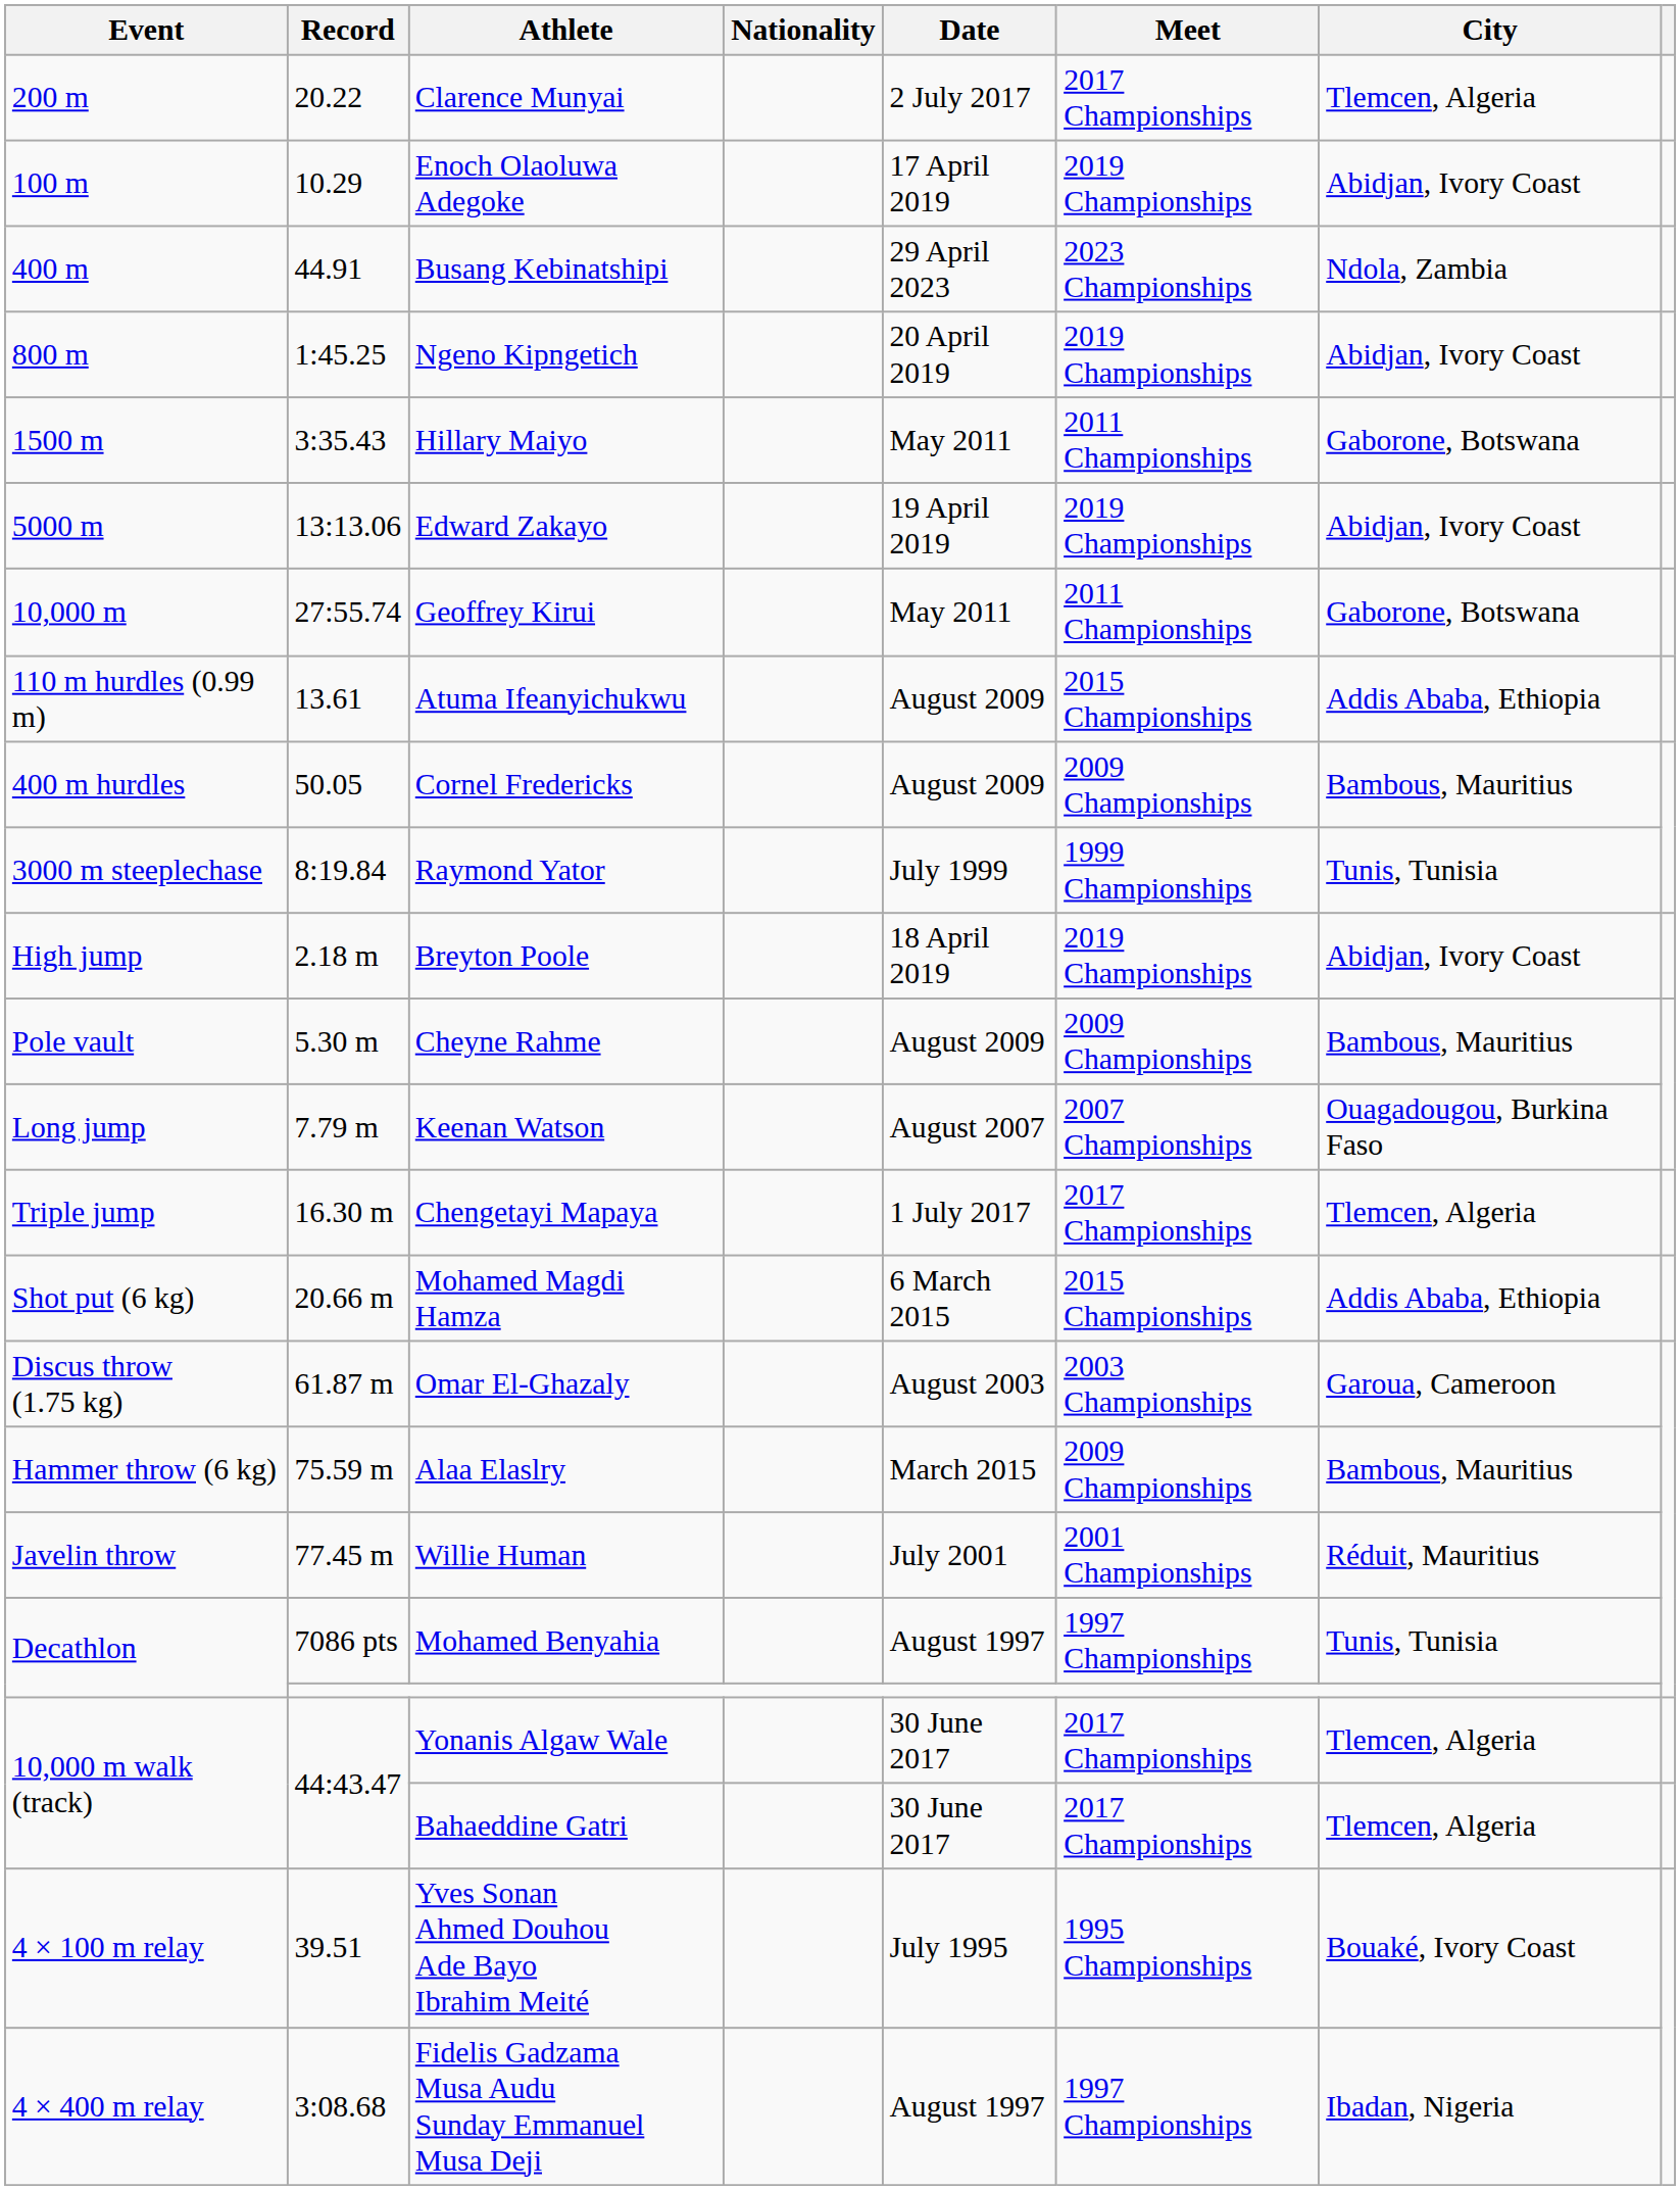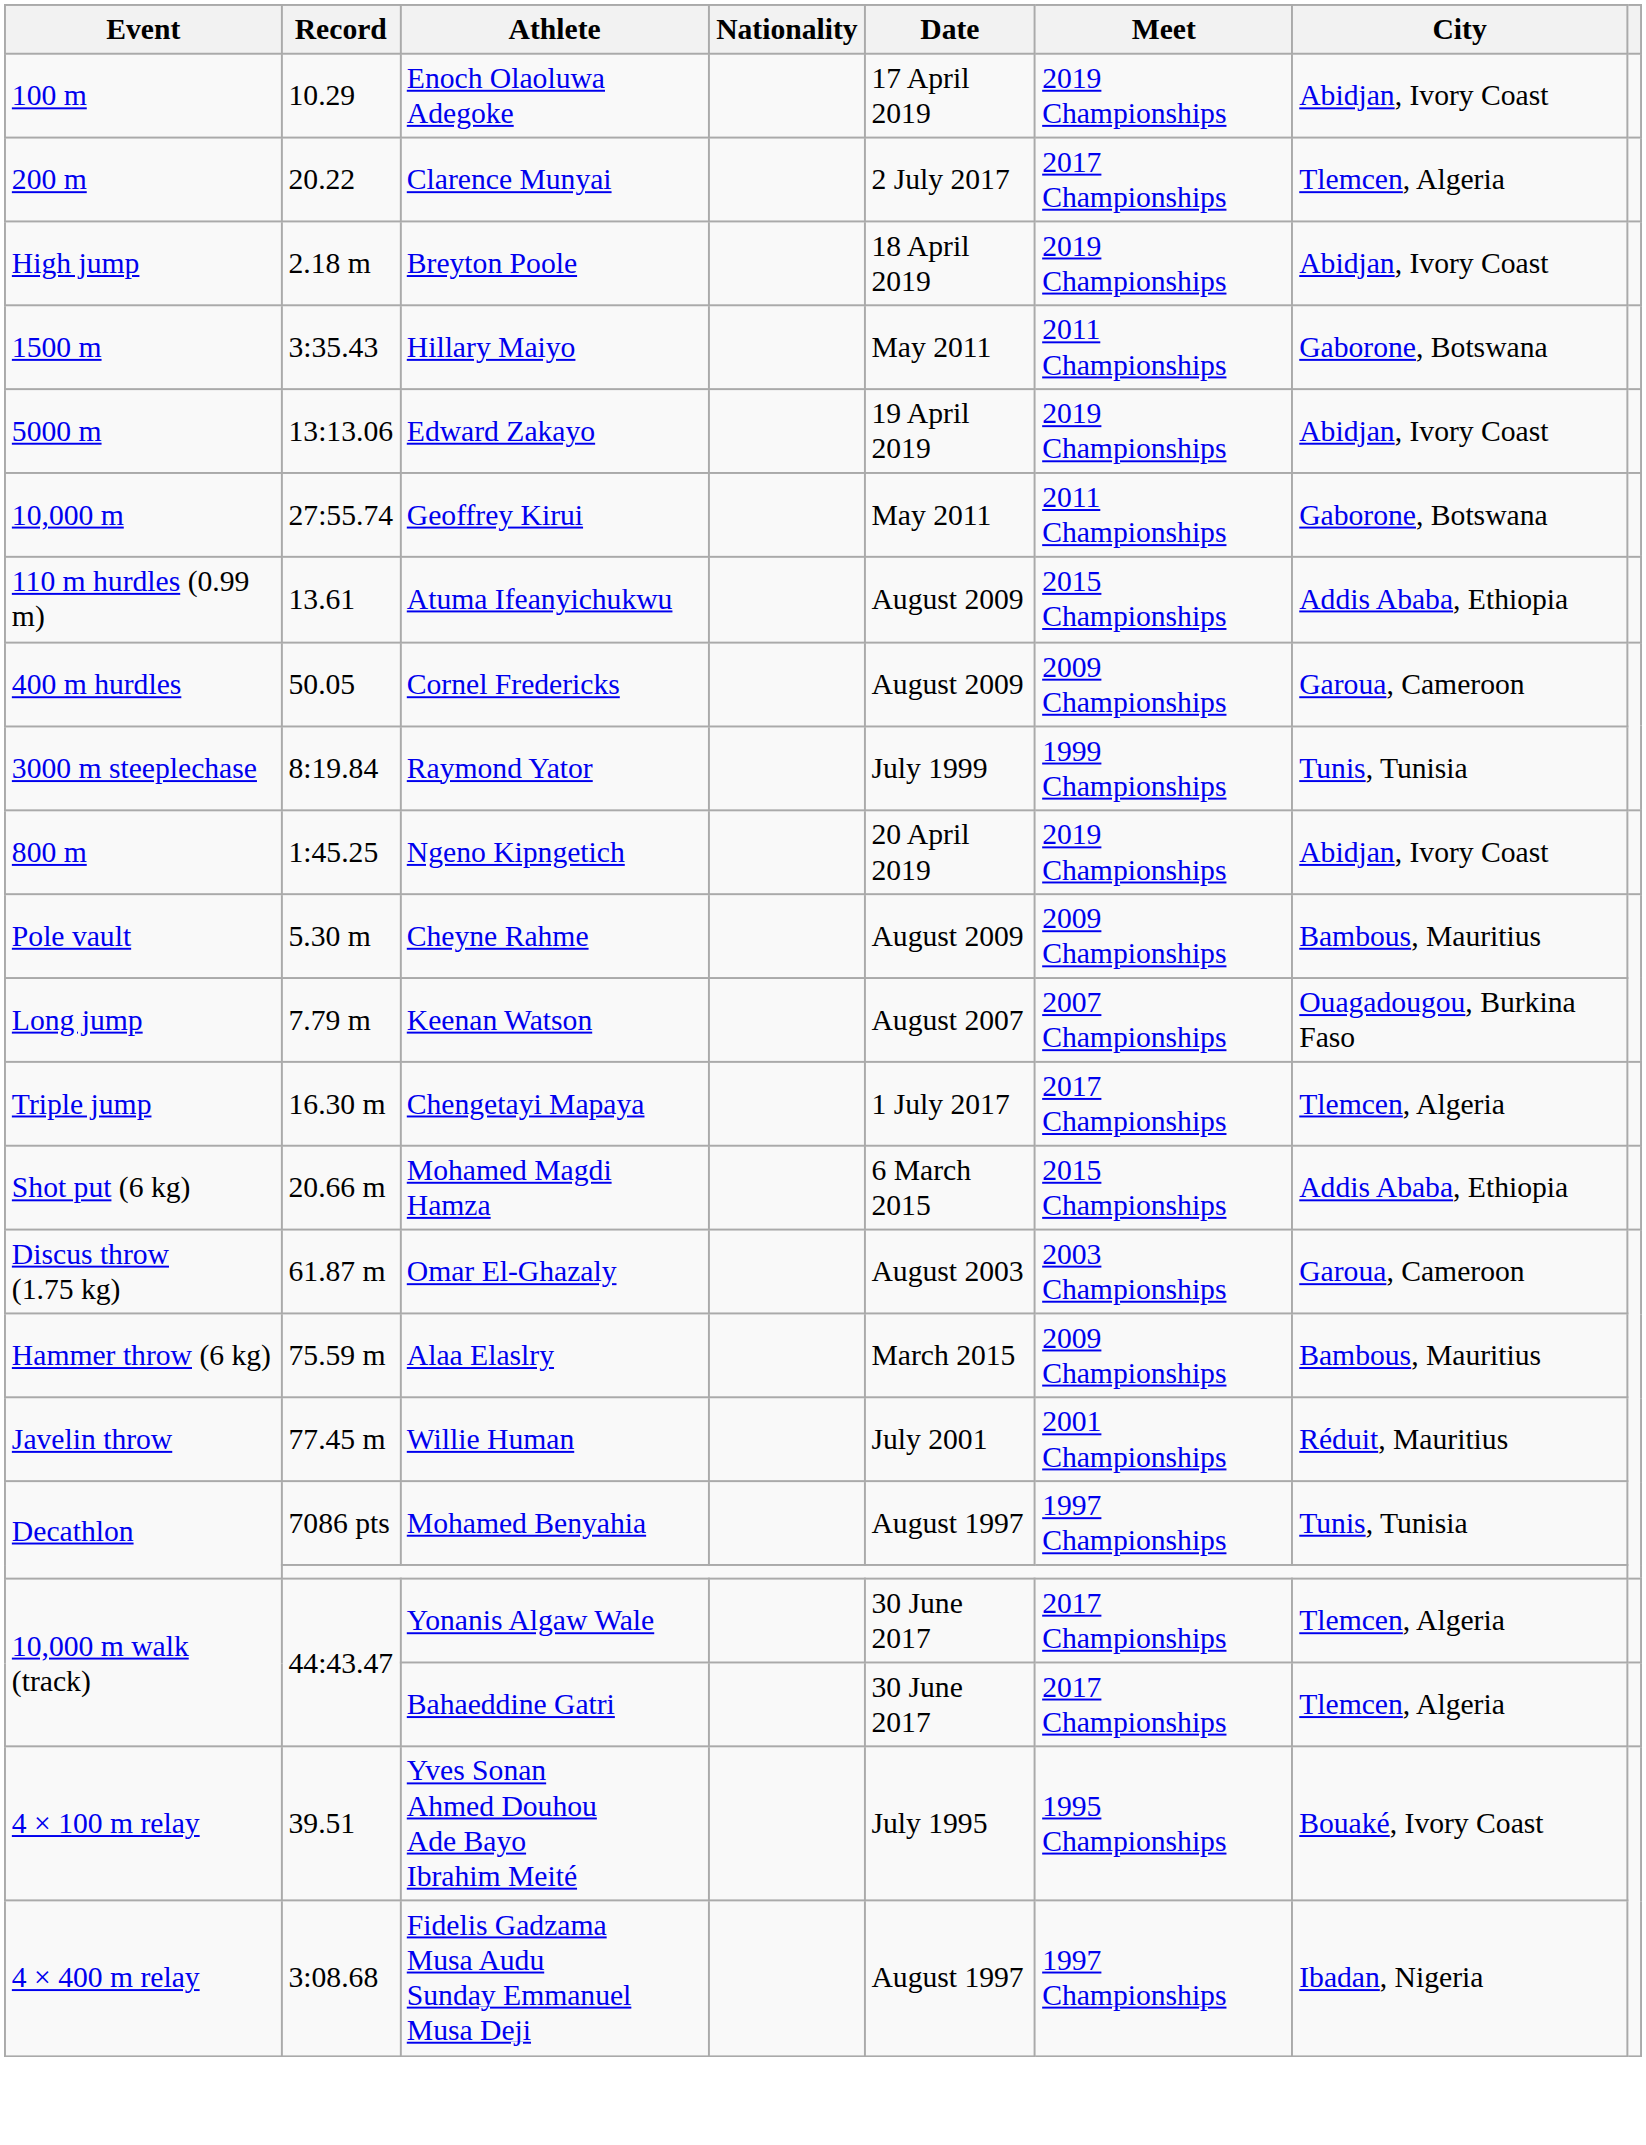rows swapped: Enoch Olaoluwa Adegoke <-> Clarence Munyai
- row: 400 m | 44.91 | Busang Kebinatshipi | 29 April 2023 | 2023 Championships | Ndola, Zambia
rows swapped: Ngeno Kipngetich <-> Breyton Poole
Cornel Fredericks | City: Bambous, Mauritius -> Garoua, Cameroon
